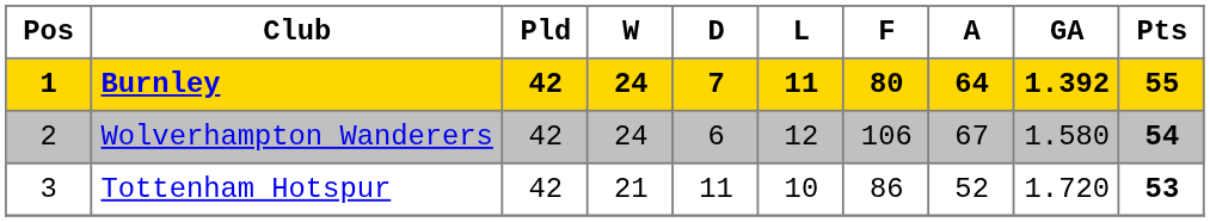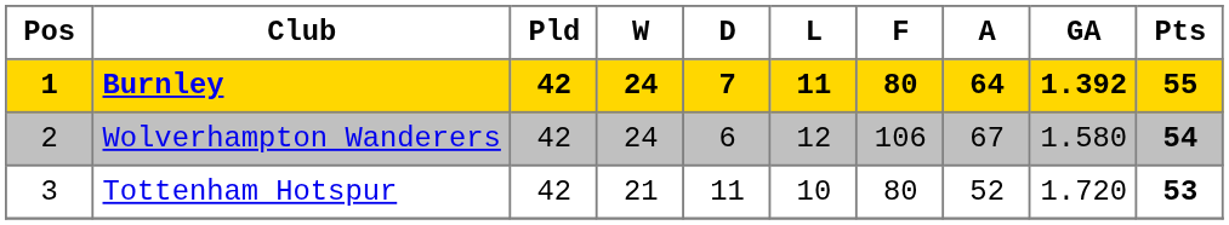Tottenham Hotspur | F: 86 -> 80
